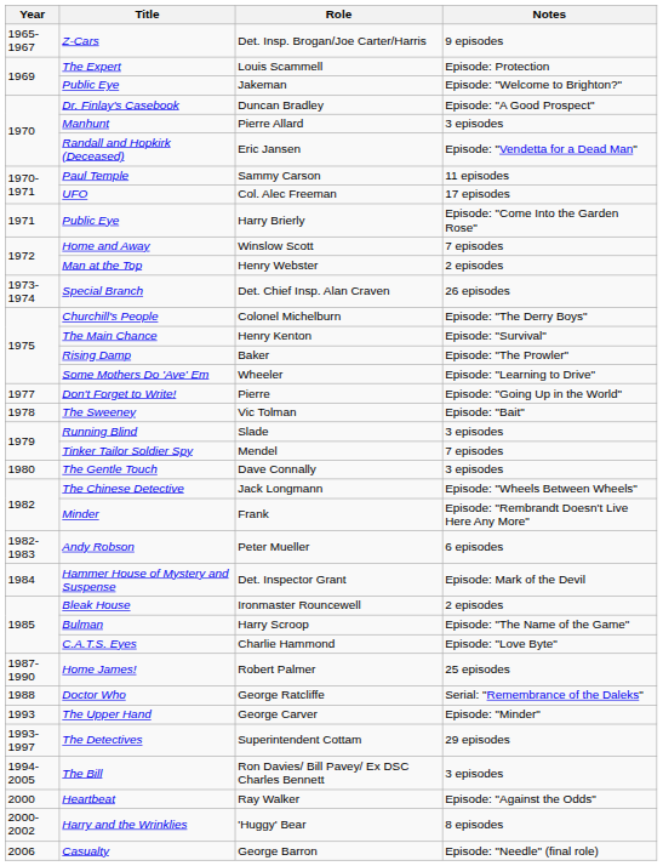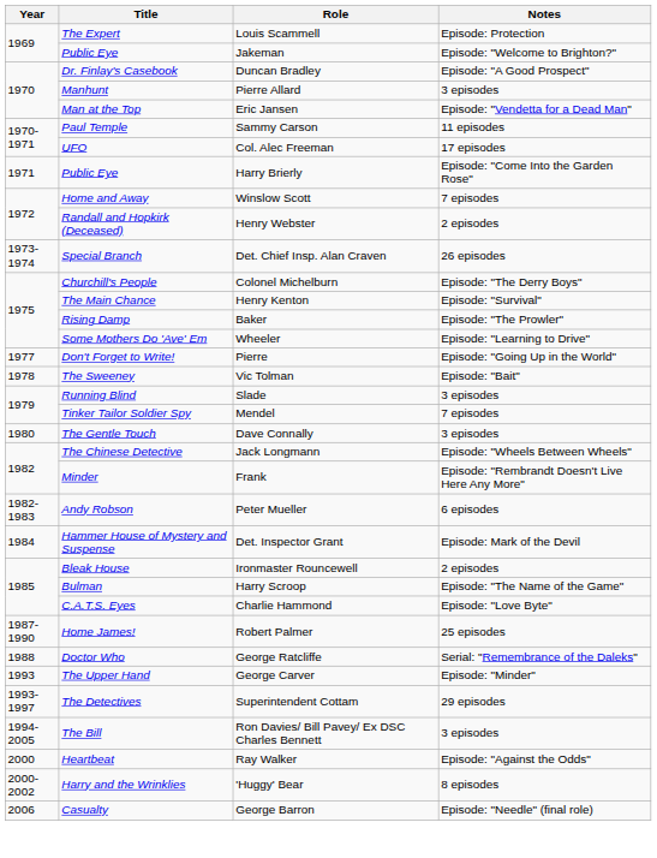- row: 1965-1967 | Z-Cars | Det. Insp. Brogan/Joe Carter/Harris | 9 episodes
Eric Jansen | Title: Randall and Hopkirk (Deceased) -> Man at the Top
Henry Webster | Title: Man at the Top -> Randall and Hopkirk (Deceased)
